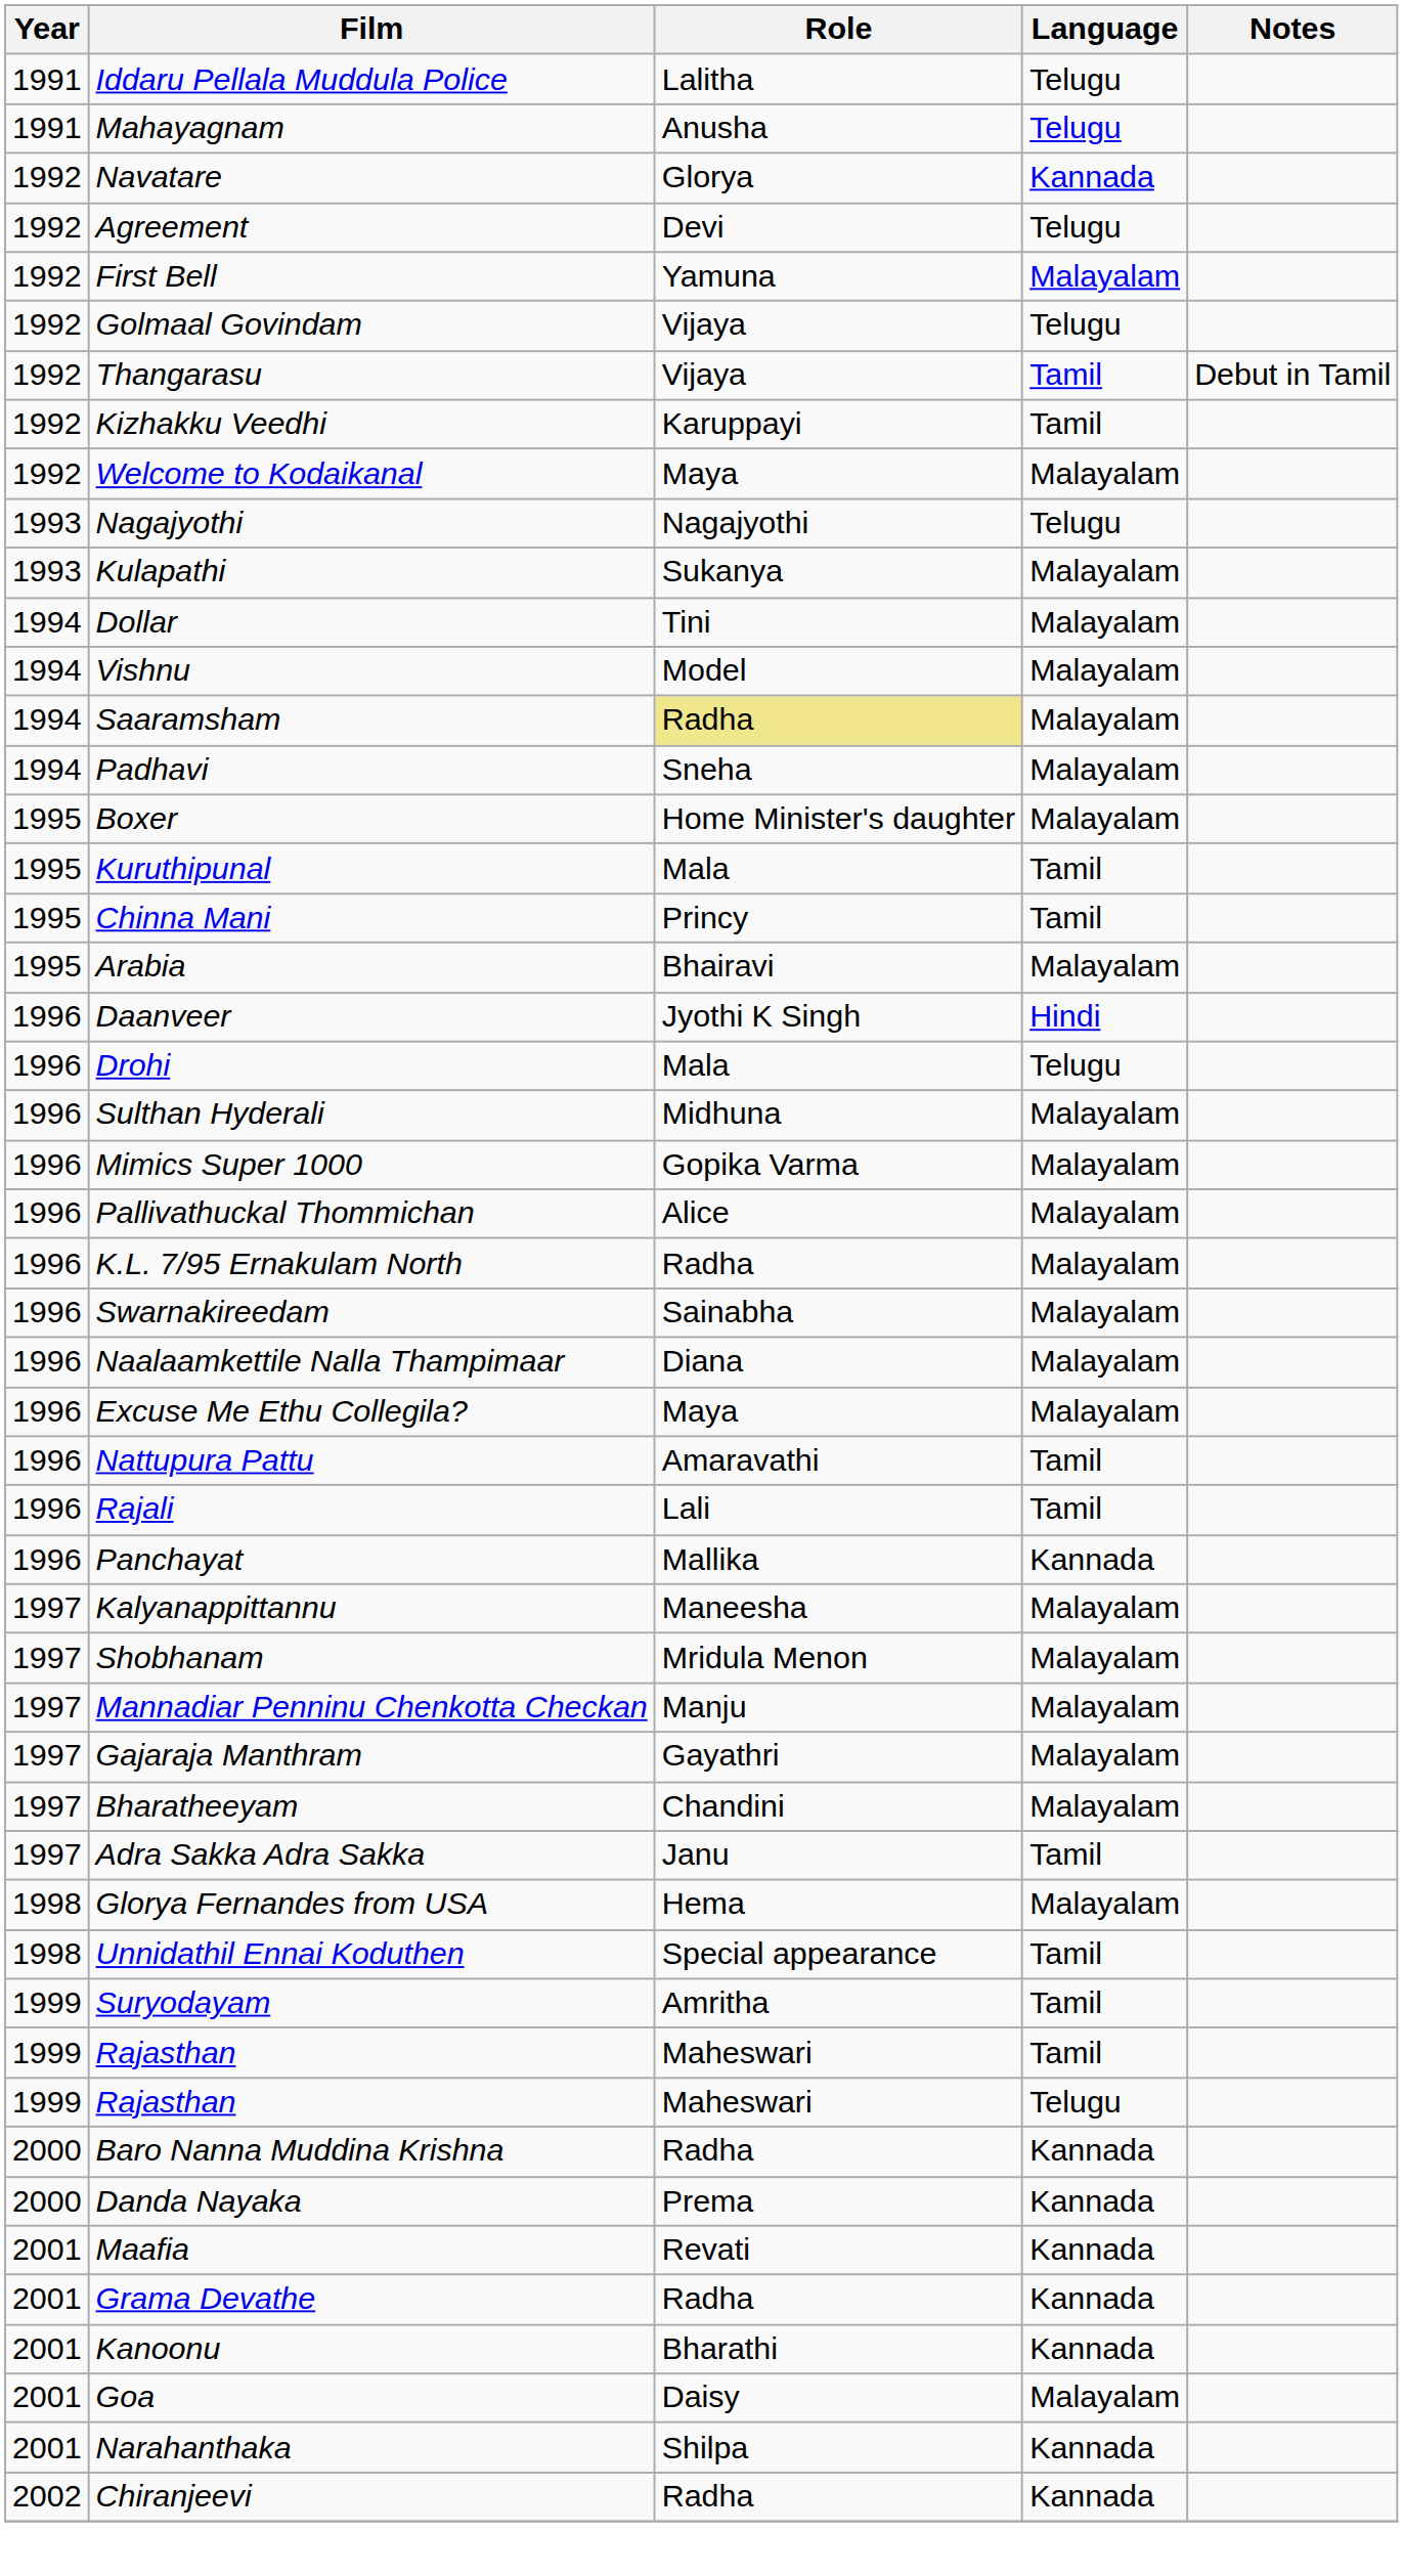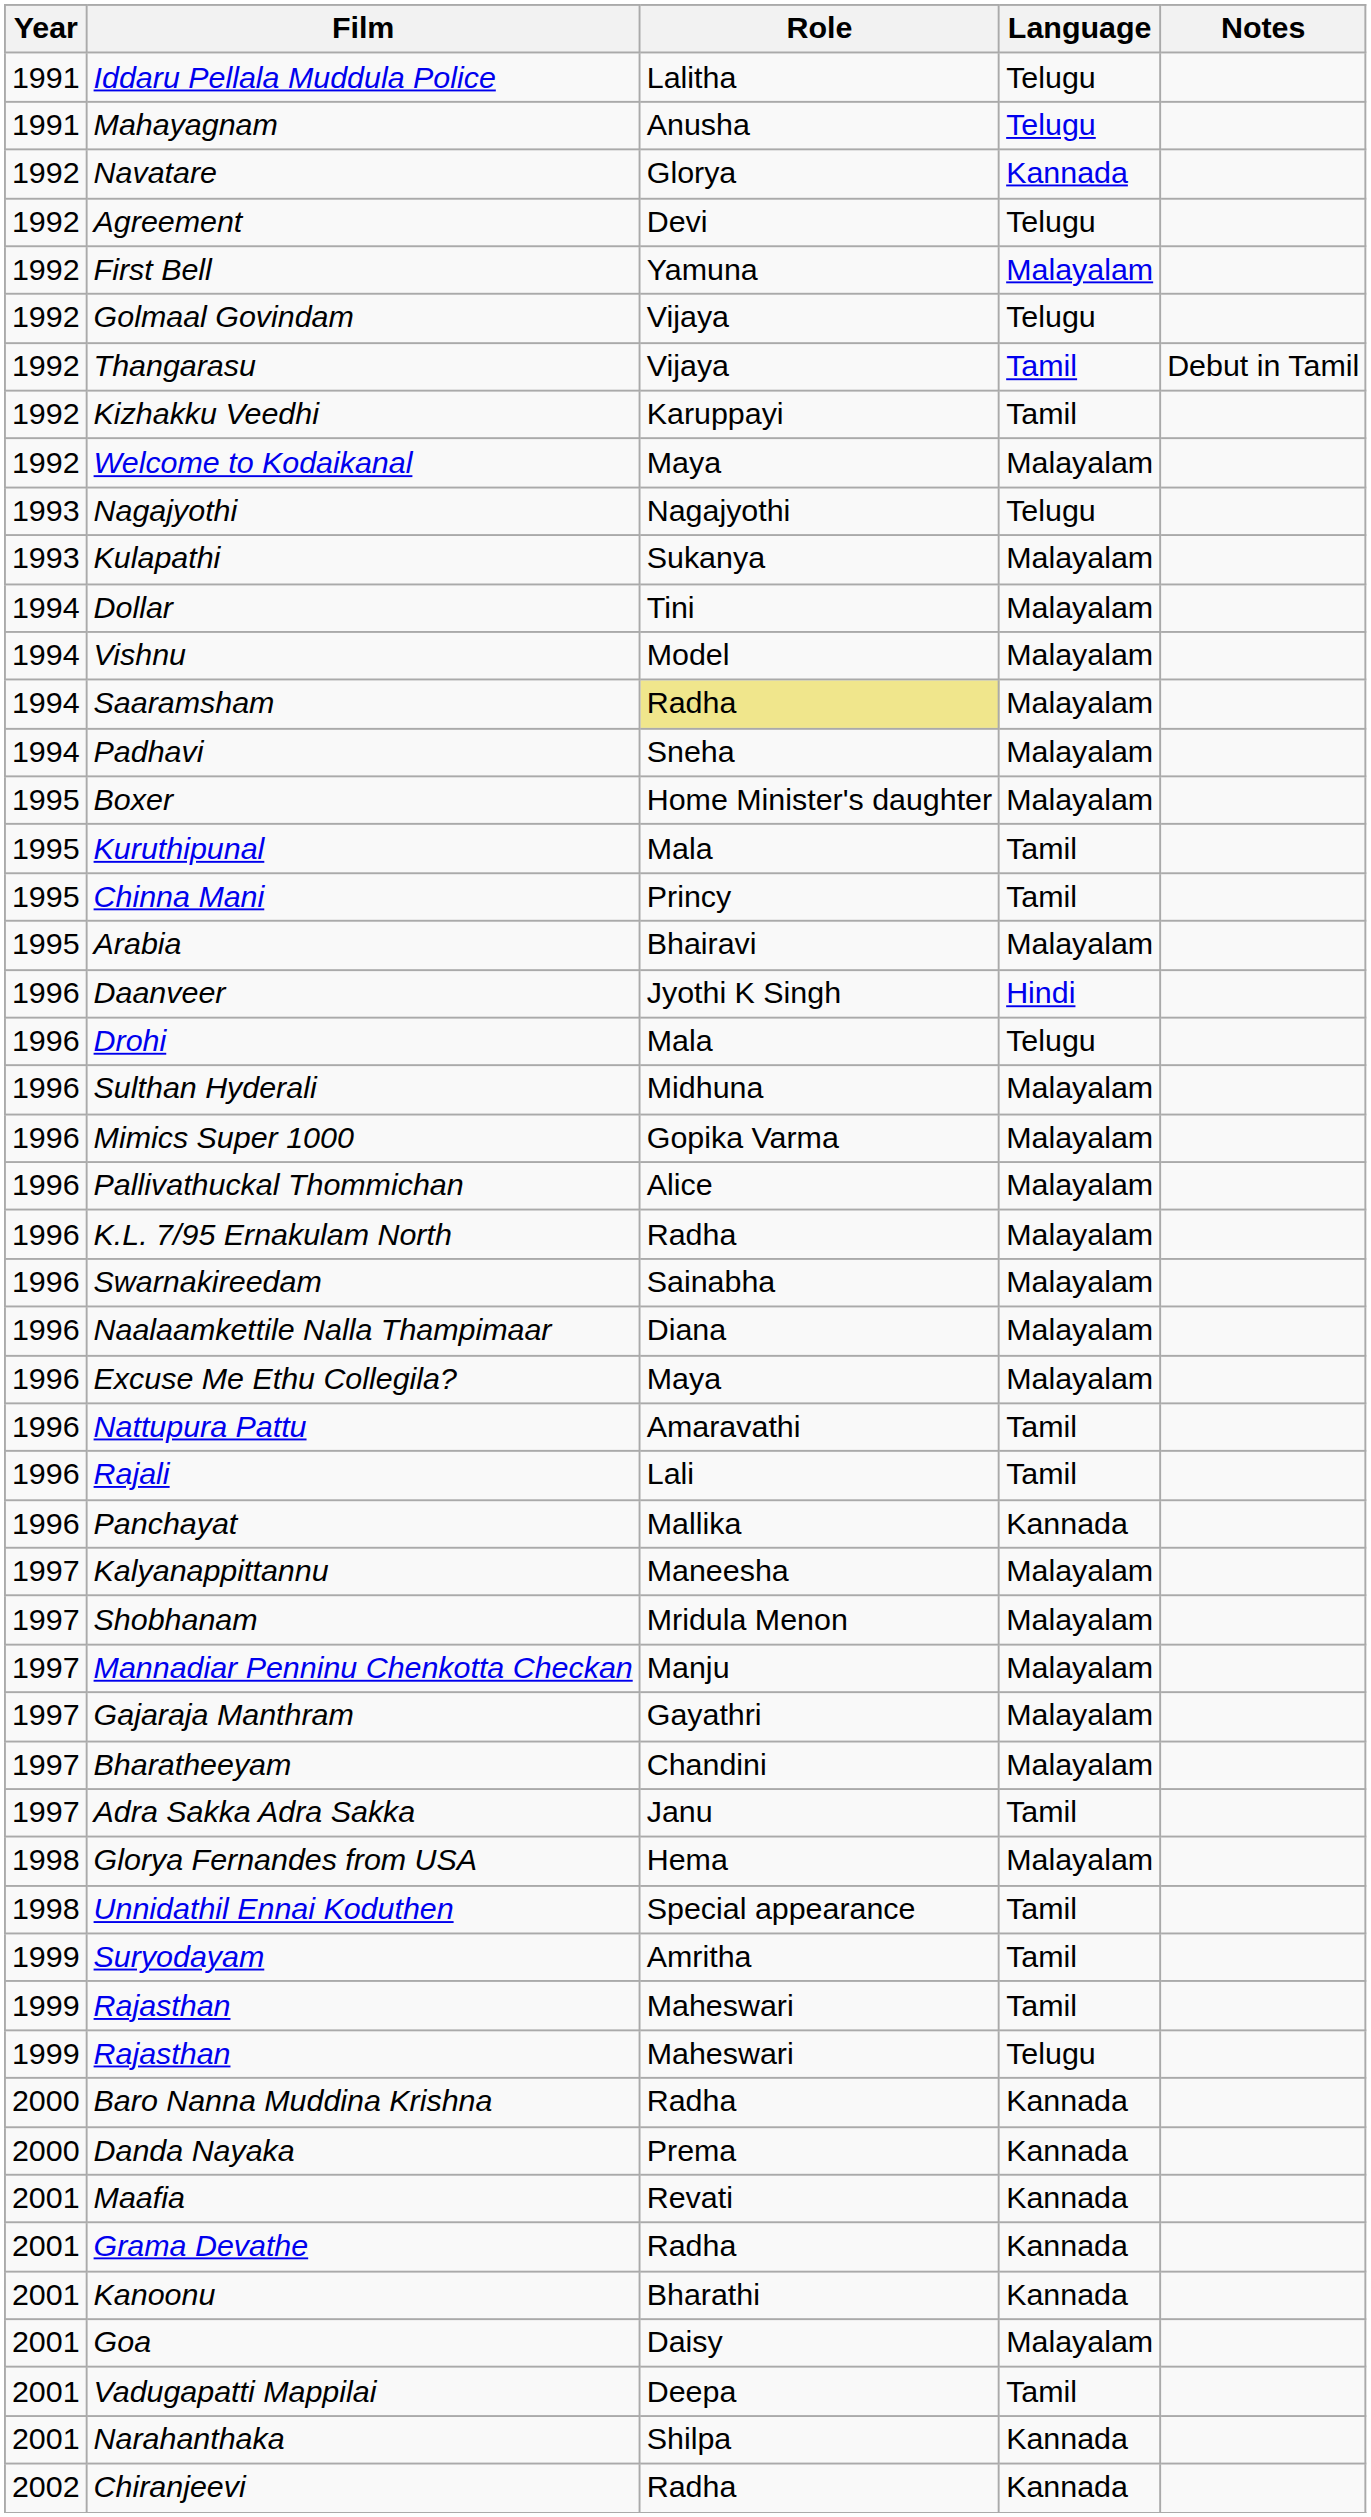+ row: 2001 | Vadugapatti Mappilai | Deepa | Tamil
